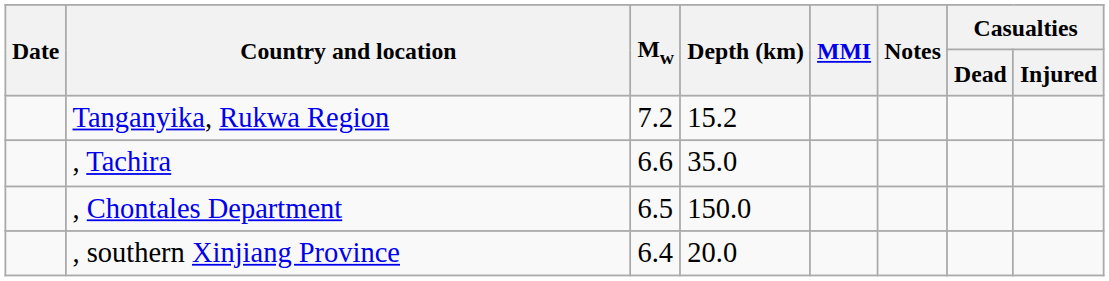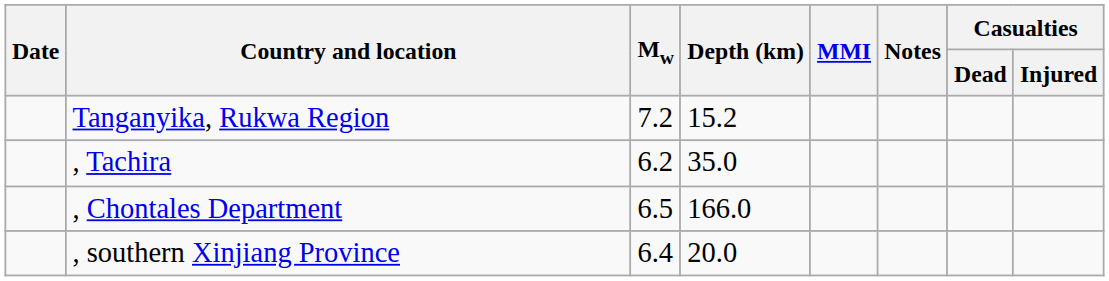, Tachira | Mw: 6.6 -> 6.2
, Chontales Department | Depth (km): 150.0 -> 166.0
